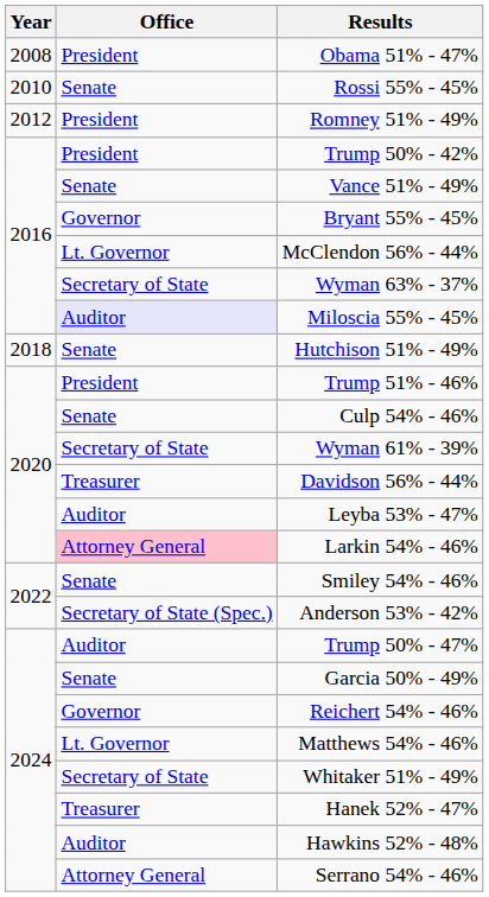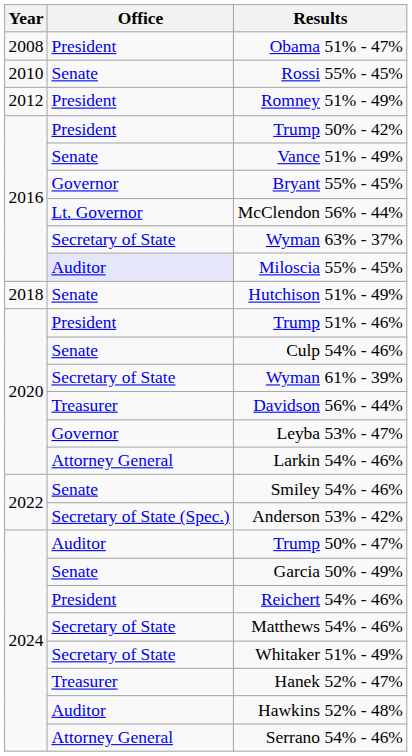Leyba 53% - 47% | Office: Auditor -> Governor
Larkin 54% - 46% | Office: pink background -> no background
Reichert 54% - 46% | Office: Governor -> President
Matthews 54% - 46% | Office: Lt. Governor -> Secretary of State
